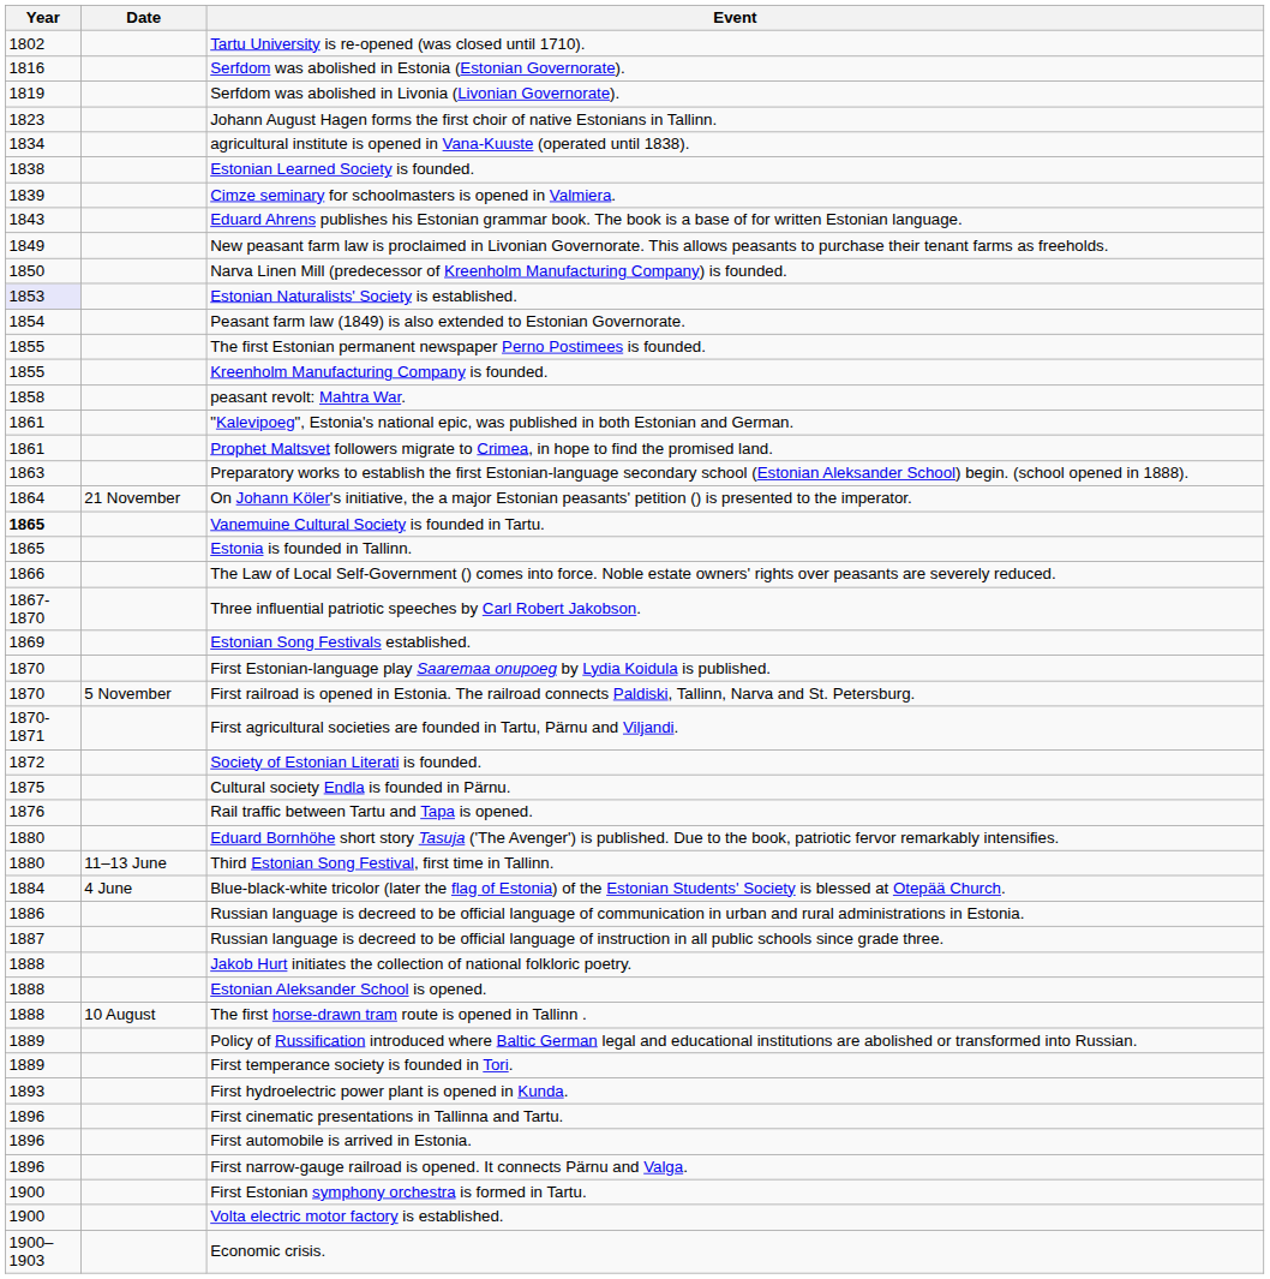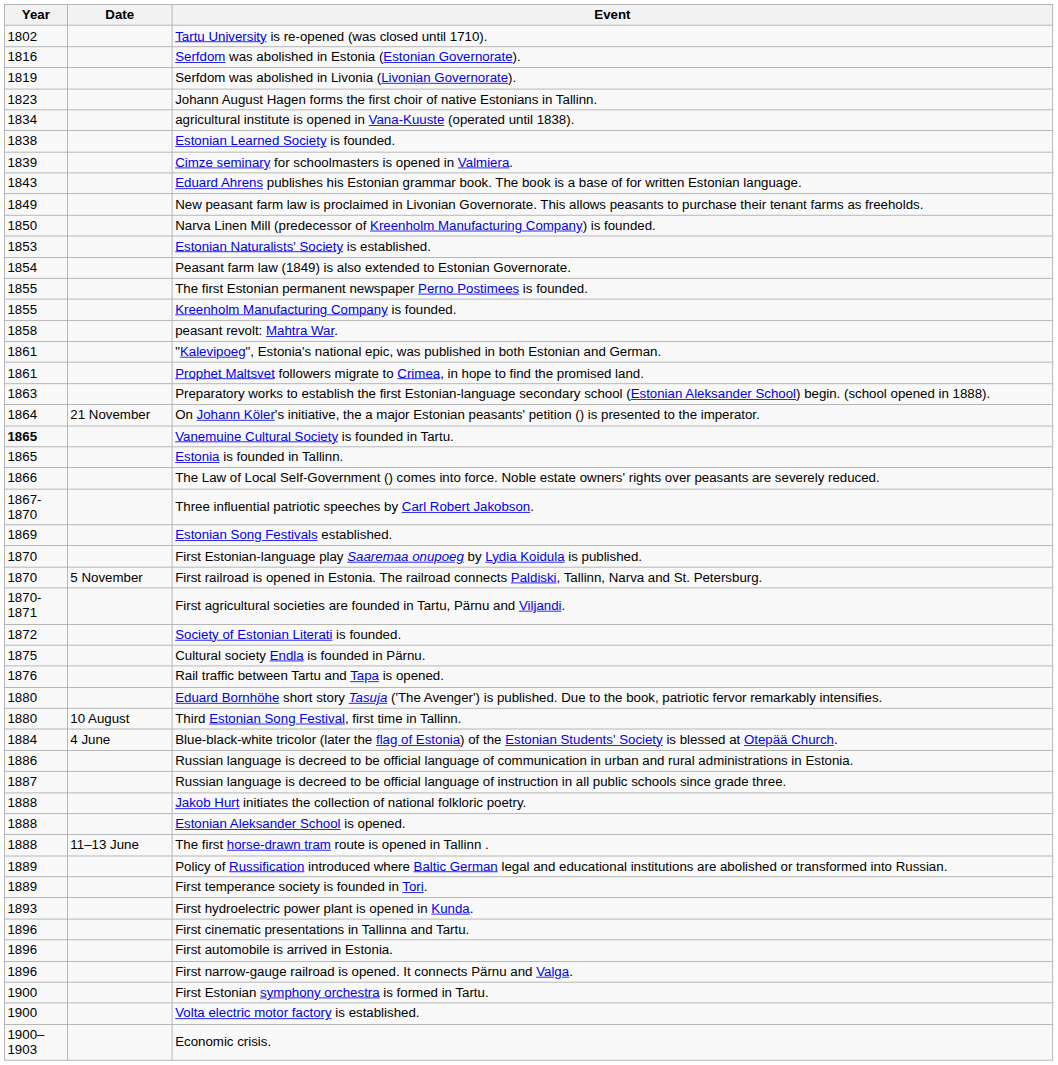Estonian Naturalists' Society is established. | Year: lavender background -> no background
Third Estonian Song Festival, first time in Tallinn. | Date: 11–13 June -> 10 August
The first horse-drawn tram route is opened in Tallinn . | Date: 10 August -> 11–13 June
